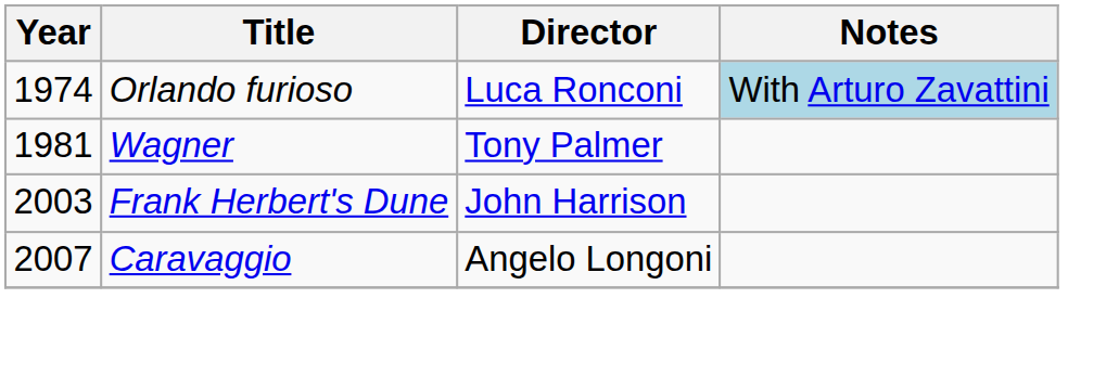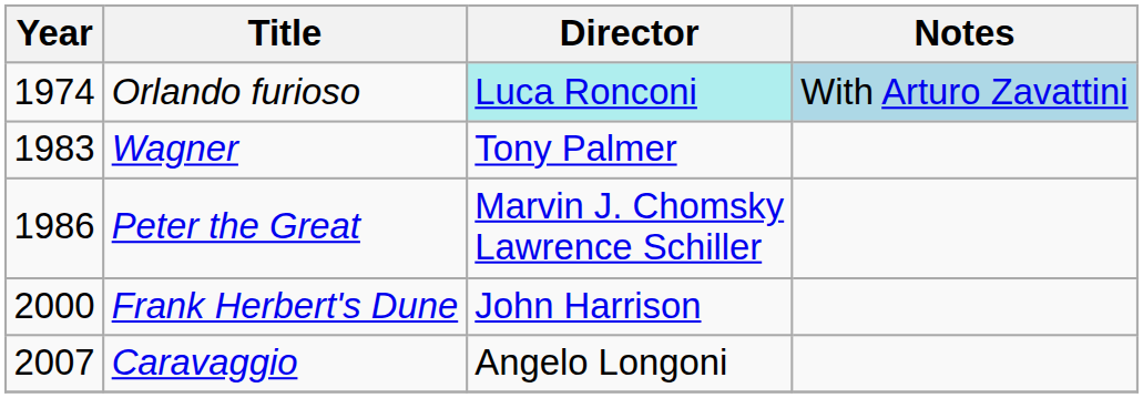Orlando furioso | Director: no background -> paleturquoise background
Wagner | Year: 1981 -> 1983
+ row: 1986 | Peter the Great | Marvin J. Chomsky Lawrence Schiller
Frank Herbert's Dune | Year: 2003 -> 2000
